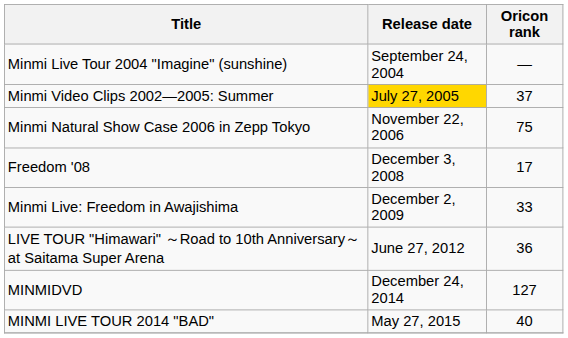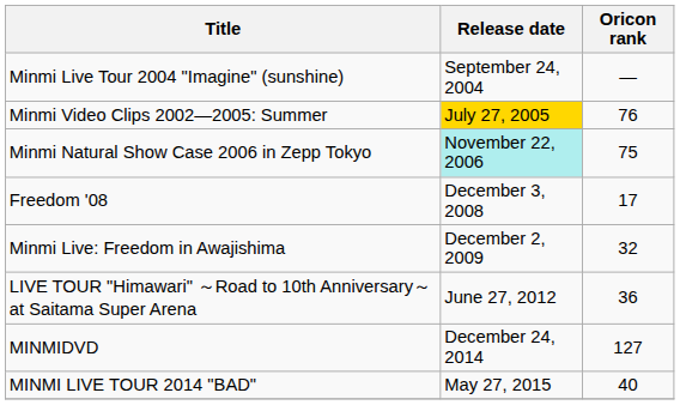Minmi Video Clips 2002—2005: Summer | Oricon rank: 37 -> 76
Minmi Natural Show Case 2006 in Zepp Tokyo | Release date: no background -> paleturquoise background
Minmi Live: Freedom in Awajishima | Oricon rank: 33 -> 32
